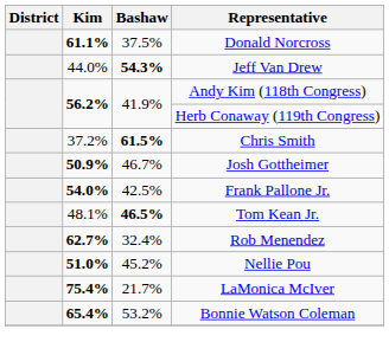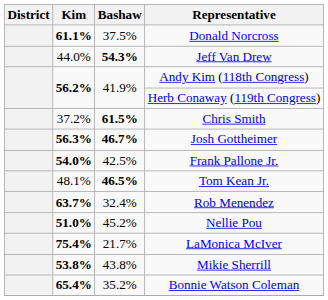Josh Gottheimer | Kim: 50.9% -> 56.3%
Josh Gottheimer | Bashaw: normal -> bold
Rob Menendez | Kim: 62.7% -> 63.7%
+ row: 53.8% | 43.8% | Mikie Sherrill
Bonnie Watson Coleman | Bashaw: 53.2% -> 35.2%
